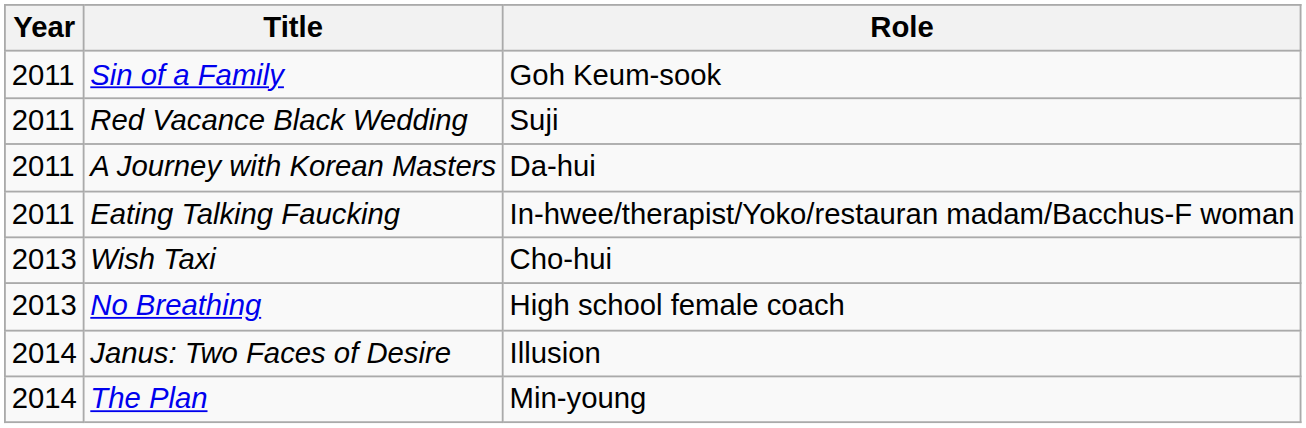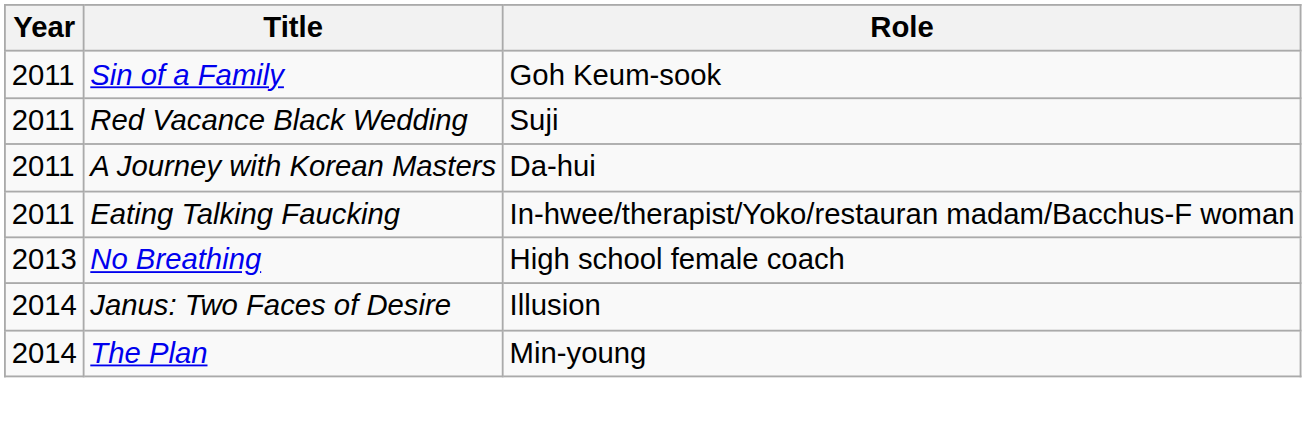- row: 2013 | Wish Taxi | Cho-hui
